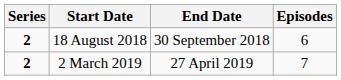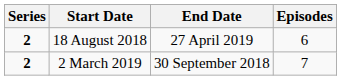18 August 2018 | End Date: 30 September 2018 -> 27 April 2019
2 March 2019 | End Date: 27 April 2019 -> 30 September 2018
